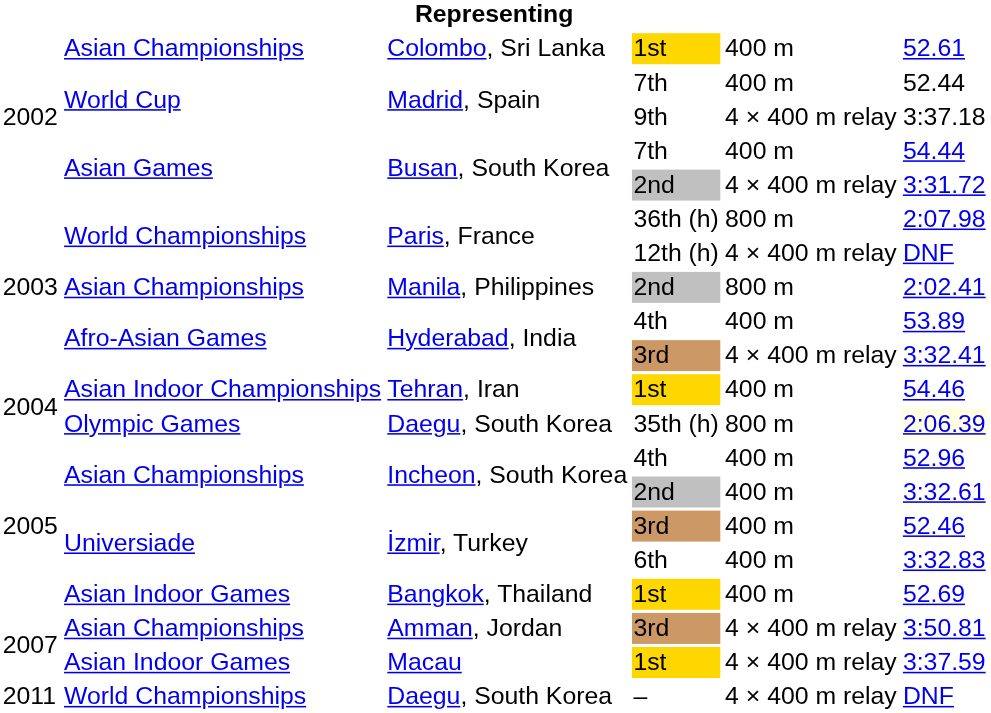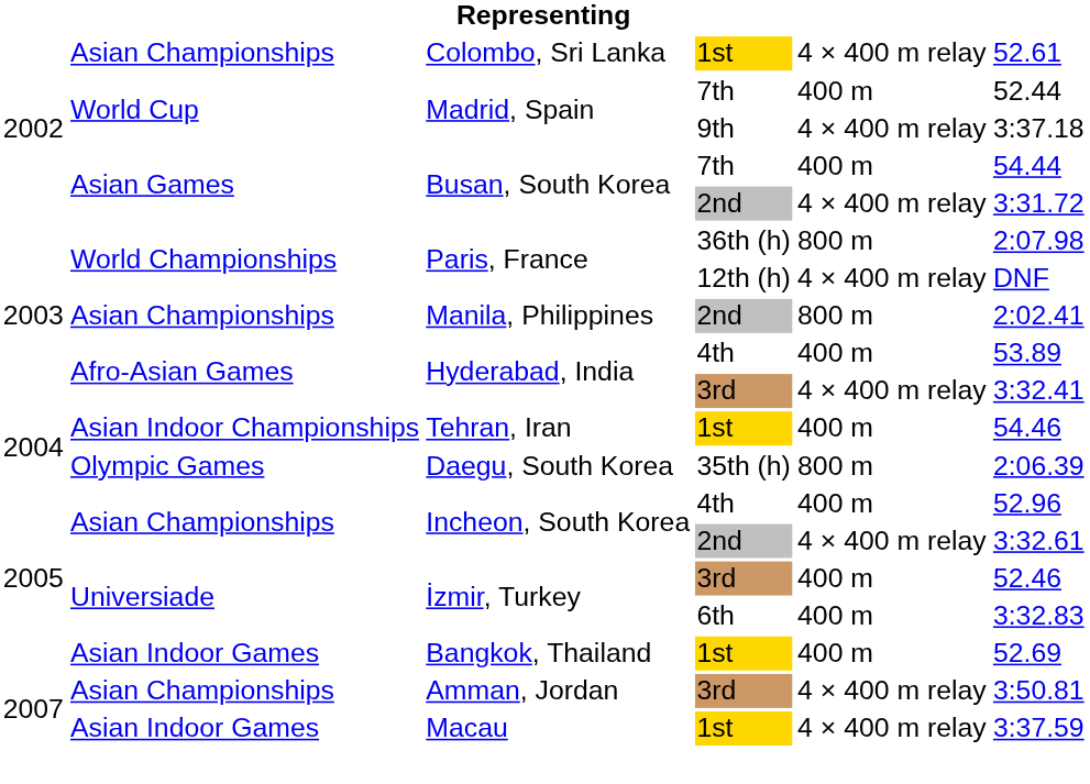Colombo, Sri Lanka | column 5: 400 m -> 4 × 400 m relay
Daegu, South Korea / 35th (h) | column 6: lightyellow background -> no background
Incheon, South Korea / 2nd | column 5: 400 m -> 4 × 400 m relay
- row: 2011 | World Championships | Daegu, South Korea | – | 4 × 400 m relay | DNF
